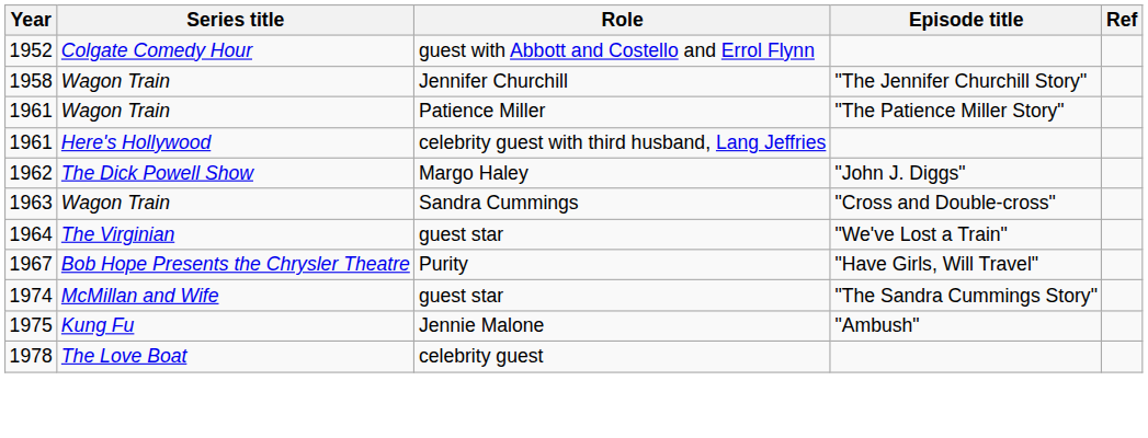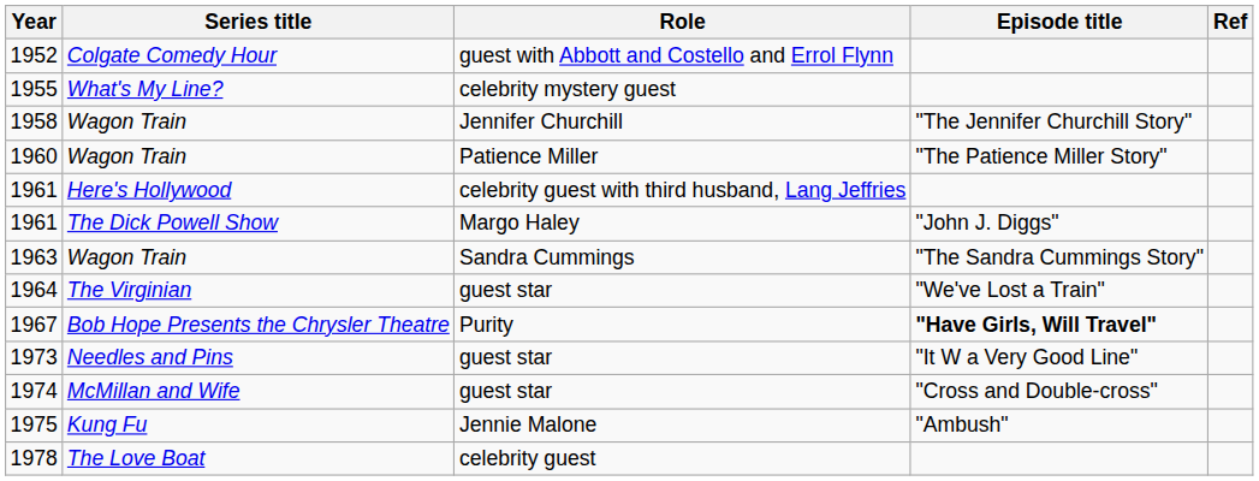+ row: 1955 | What's My Line? | celebrity mystery guest
Wagon Train / Patience Miller | Year: 1961 -> 1960
The Dick Powell Show | Year: 1962 -> 1961
Wagon Train / Sandra Cummings | Episode title: "Cross and Double-cross" -> "The Sandra Cummings Story"
Bob Hope Presents the Chrysler Theatre | Episode title: normal -> bold
+ row: 1973 | Needles and Pins | guest star | "It W a Very Good Line"
McMillan and Wife | Episode title: "The Sandra Cummings Story" -> "Cross and Double-cross"
